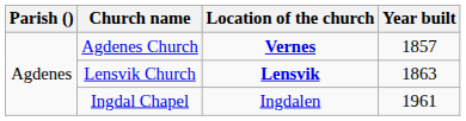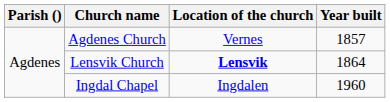Agdenes Church | Location of the church: bold -> normal
Lensvik Church | Year built: 1863 -> 1864
Ingdal Chapel | Year built: 1961 -> 1960
